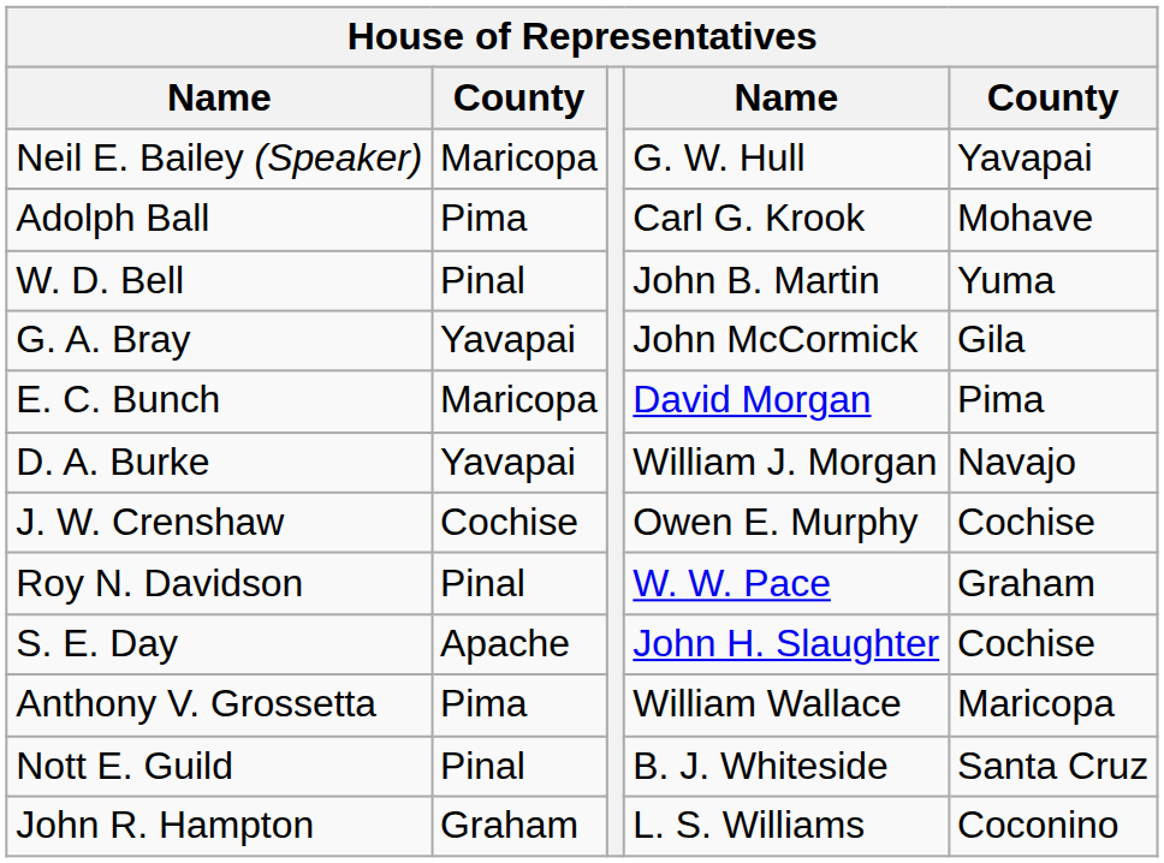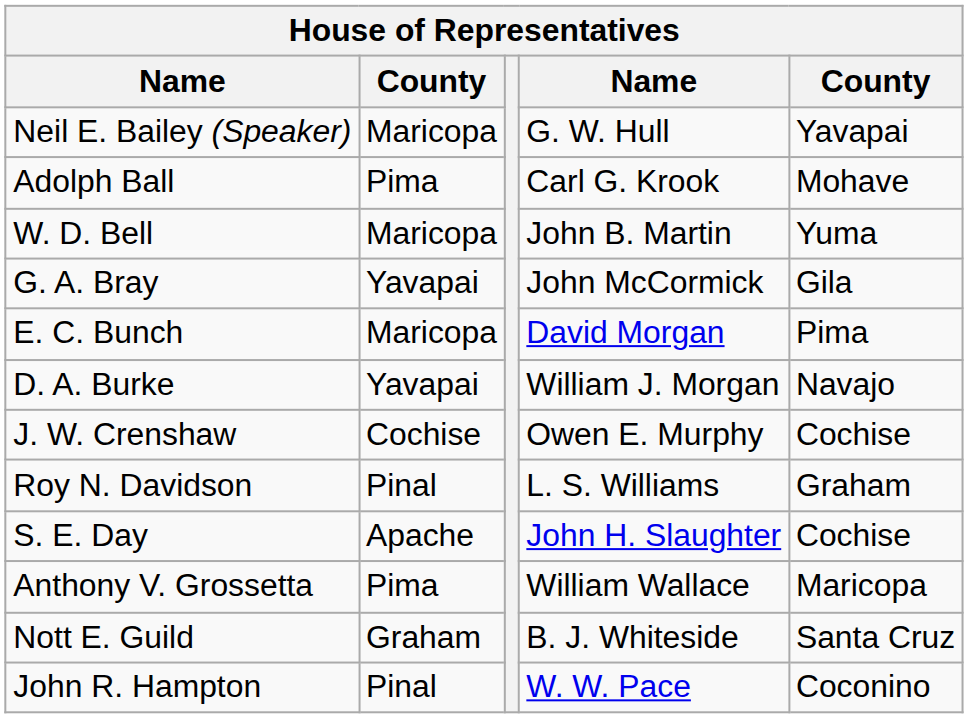W. D. Bell | column 2: Pinal -> Maricopa
Roy N. Davidson | column 4: W. W. Pace -> L. S. Williams
Nott E. Guild | column 2: Pinal -> Graham
John R. Hampton | column 2: Graham -> Pinal
John R. Hampton | column 4: L. S. Williams -> W. W. Pace
